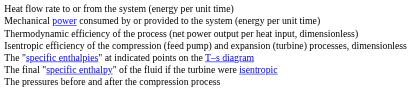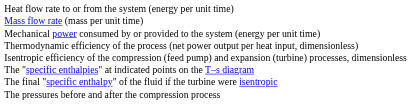+ row: Mass flow rate (mass per unit time)
